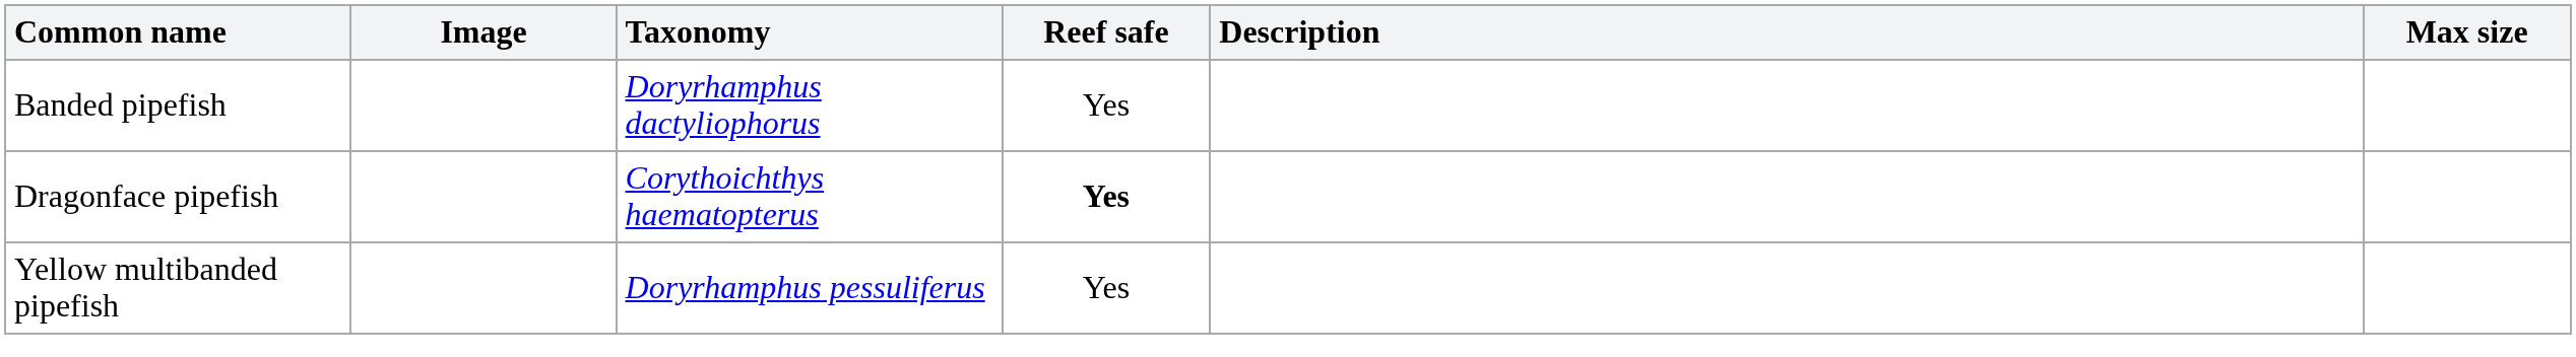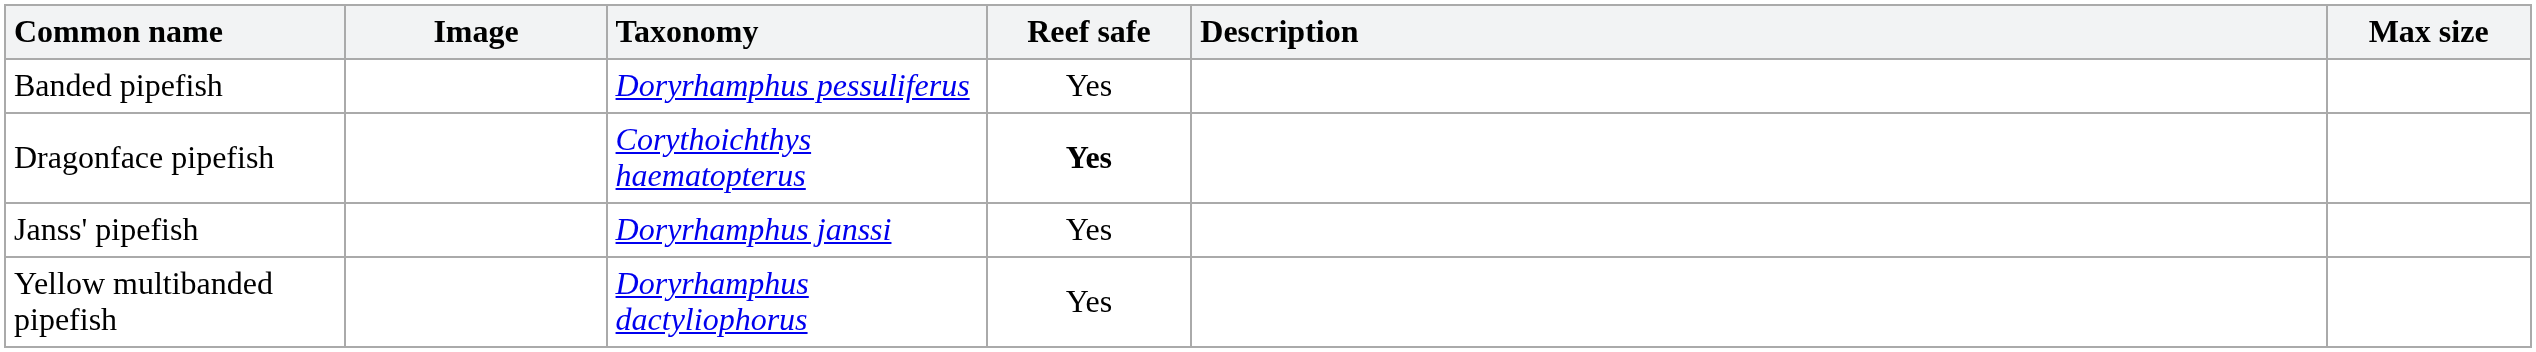Banded pipefish | Taxonomy: Doryrhamphus dactyliophorus -> Doryrhamphus pessuliferus
+ row: Janss' pipefish | Doryrhamphus janssi | Yes
Yellow multibanded pipefish | Taxonomy: Doryrhamphus pessuliferus -> Doryrhamphus dactyliophorus
